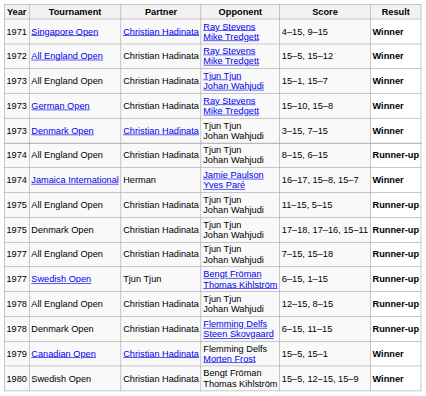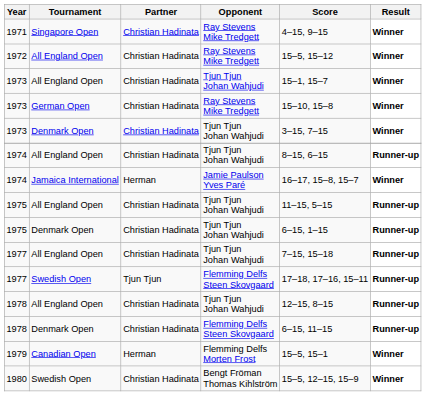1975 / Denmark Open | Score: 17–18, 17–16, 15–11 -> 6–15, 1–15
1977 / Swedish Open | Opponent: Bengt Fröman Thomas Kihlström -> Flemming Delfs Steen Skovgaard
1977 / Swedish Open | Score: 6–15, 1–15 -> 17–18, 17–16, 15–11
1979 | Partner: Christian Hadinata -> Herman
